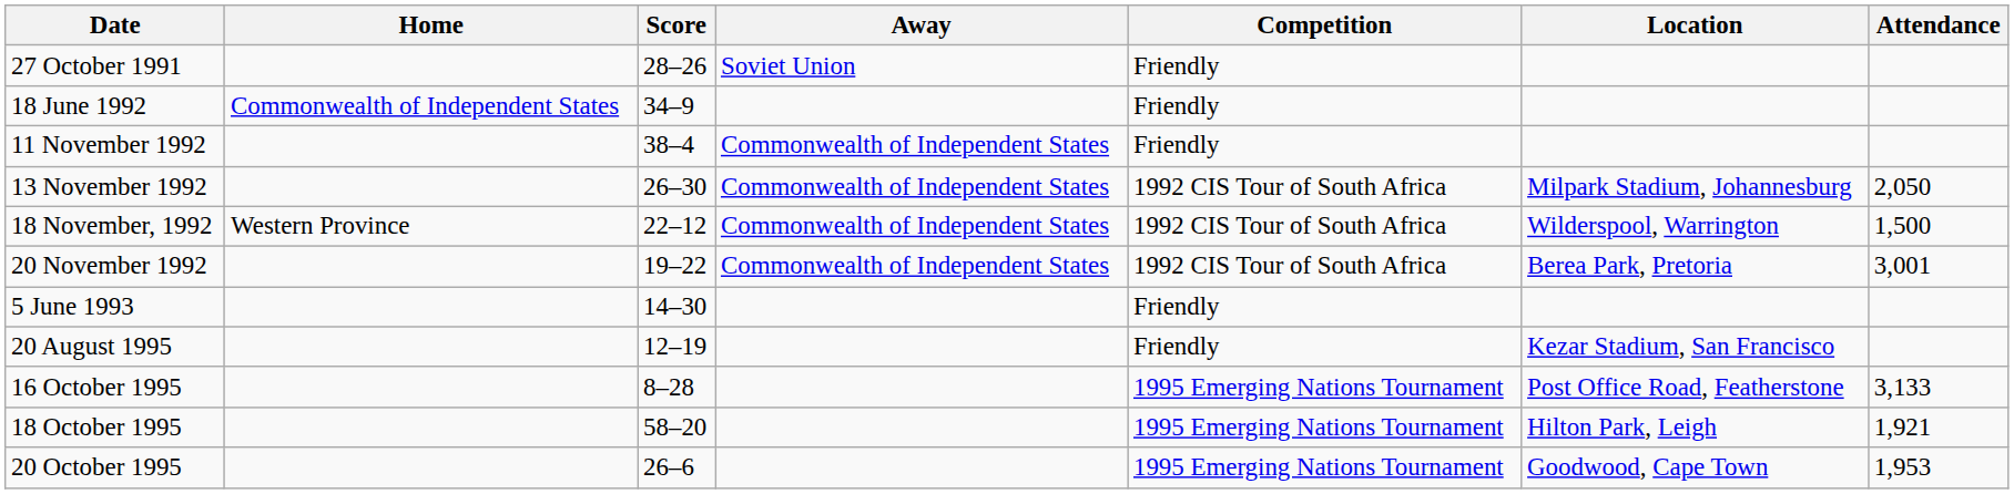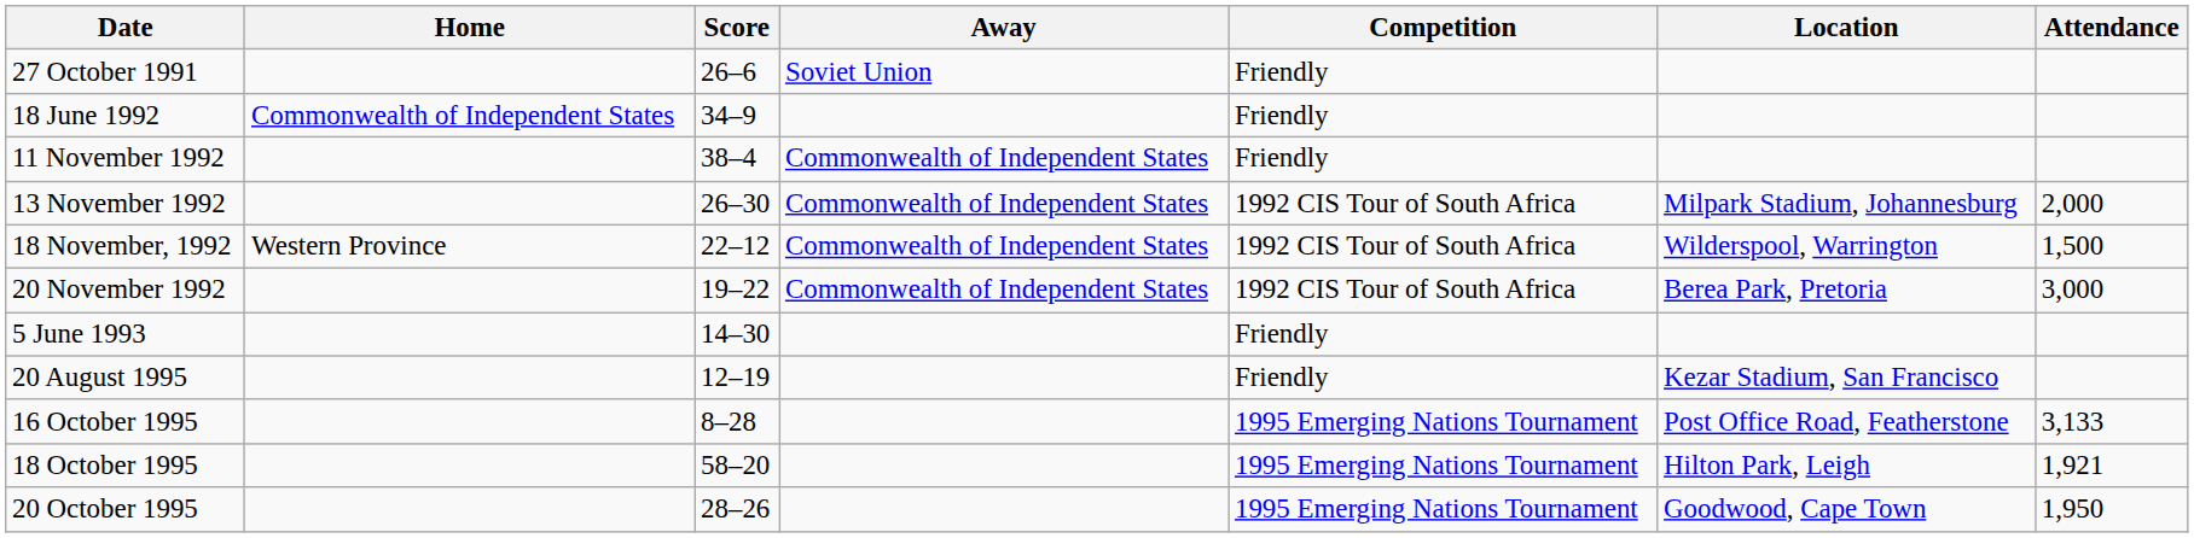27 October 1991 | Score: 28–26 -> 26–6
13 November 1992 | Attendance: 2,050 -> 2,000
20 November 1992 | Attendance: 3,001 -> 3,000
20 October 1995 | Score: 26–6 -> 28–26
20 October 1995 | Attendance: 1,953 -> 1,950
